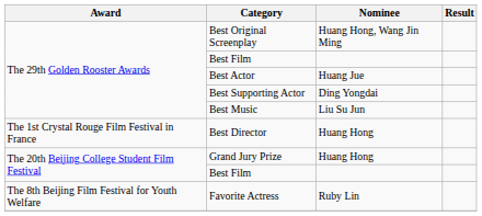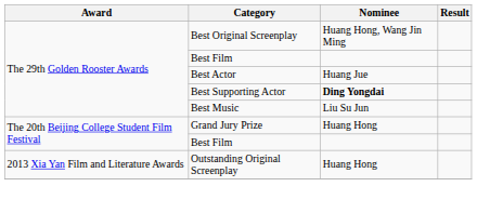Best Supporting Actor | Nominee: normal -> bold
- row: The 1st Crystal Rouge Film Festival in France | Best Director | Huang Hong
+ row: 2013 Xia Yan Film and Literature Awards | Outstanding Original Screenplay | Huang Hong
- row: The 8th Beijing Film Festival for Youth Welfare | Favorite Actress | Ruby Lin
